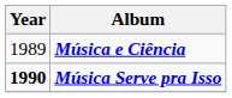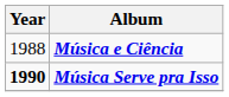Música e Ciência | Year: 1989 -> 1988
